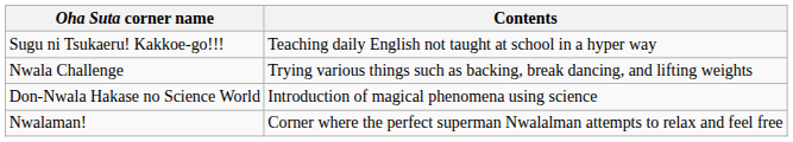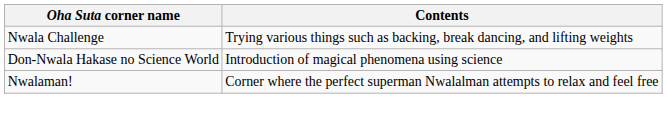- row: Sugu ni Tsukaeru! Kakkoe-go!!! | Teaching daily English not taught at school in a hyper way
